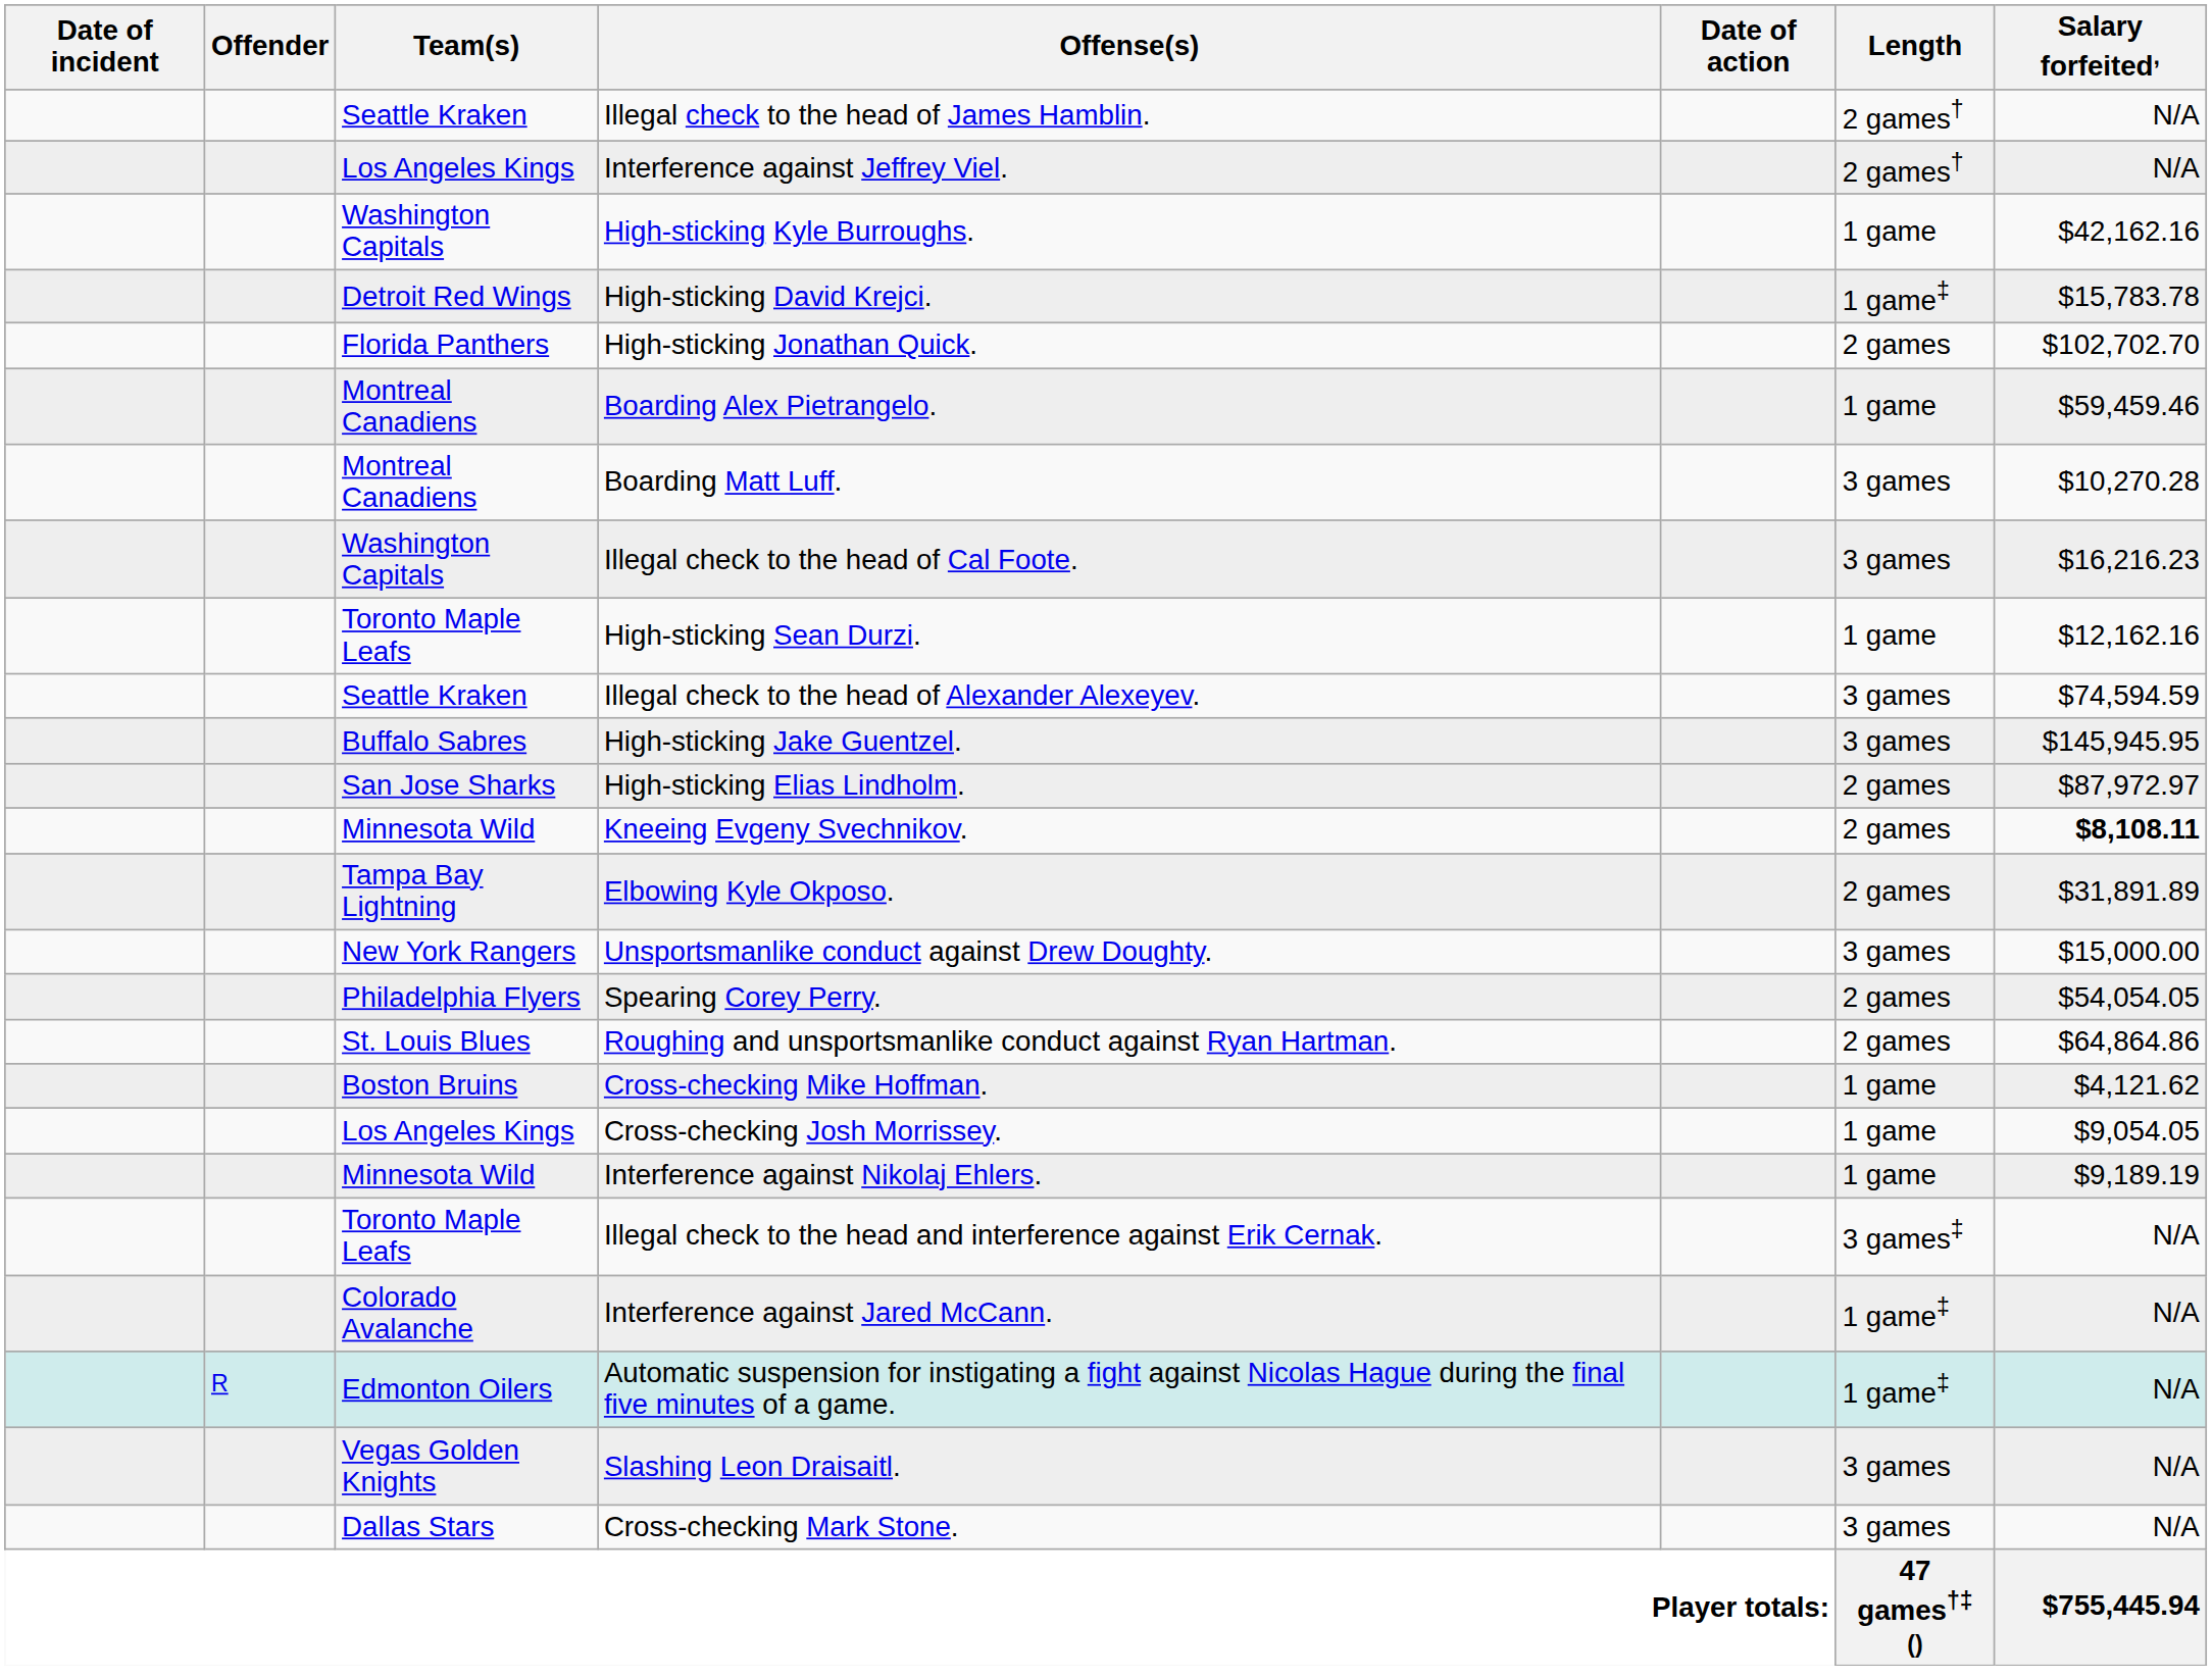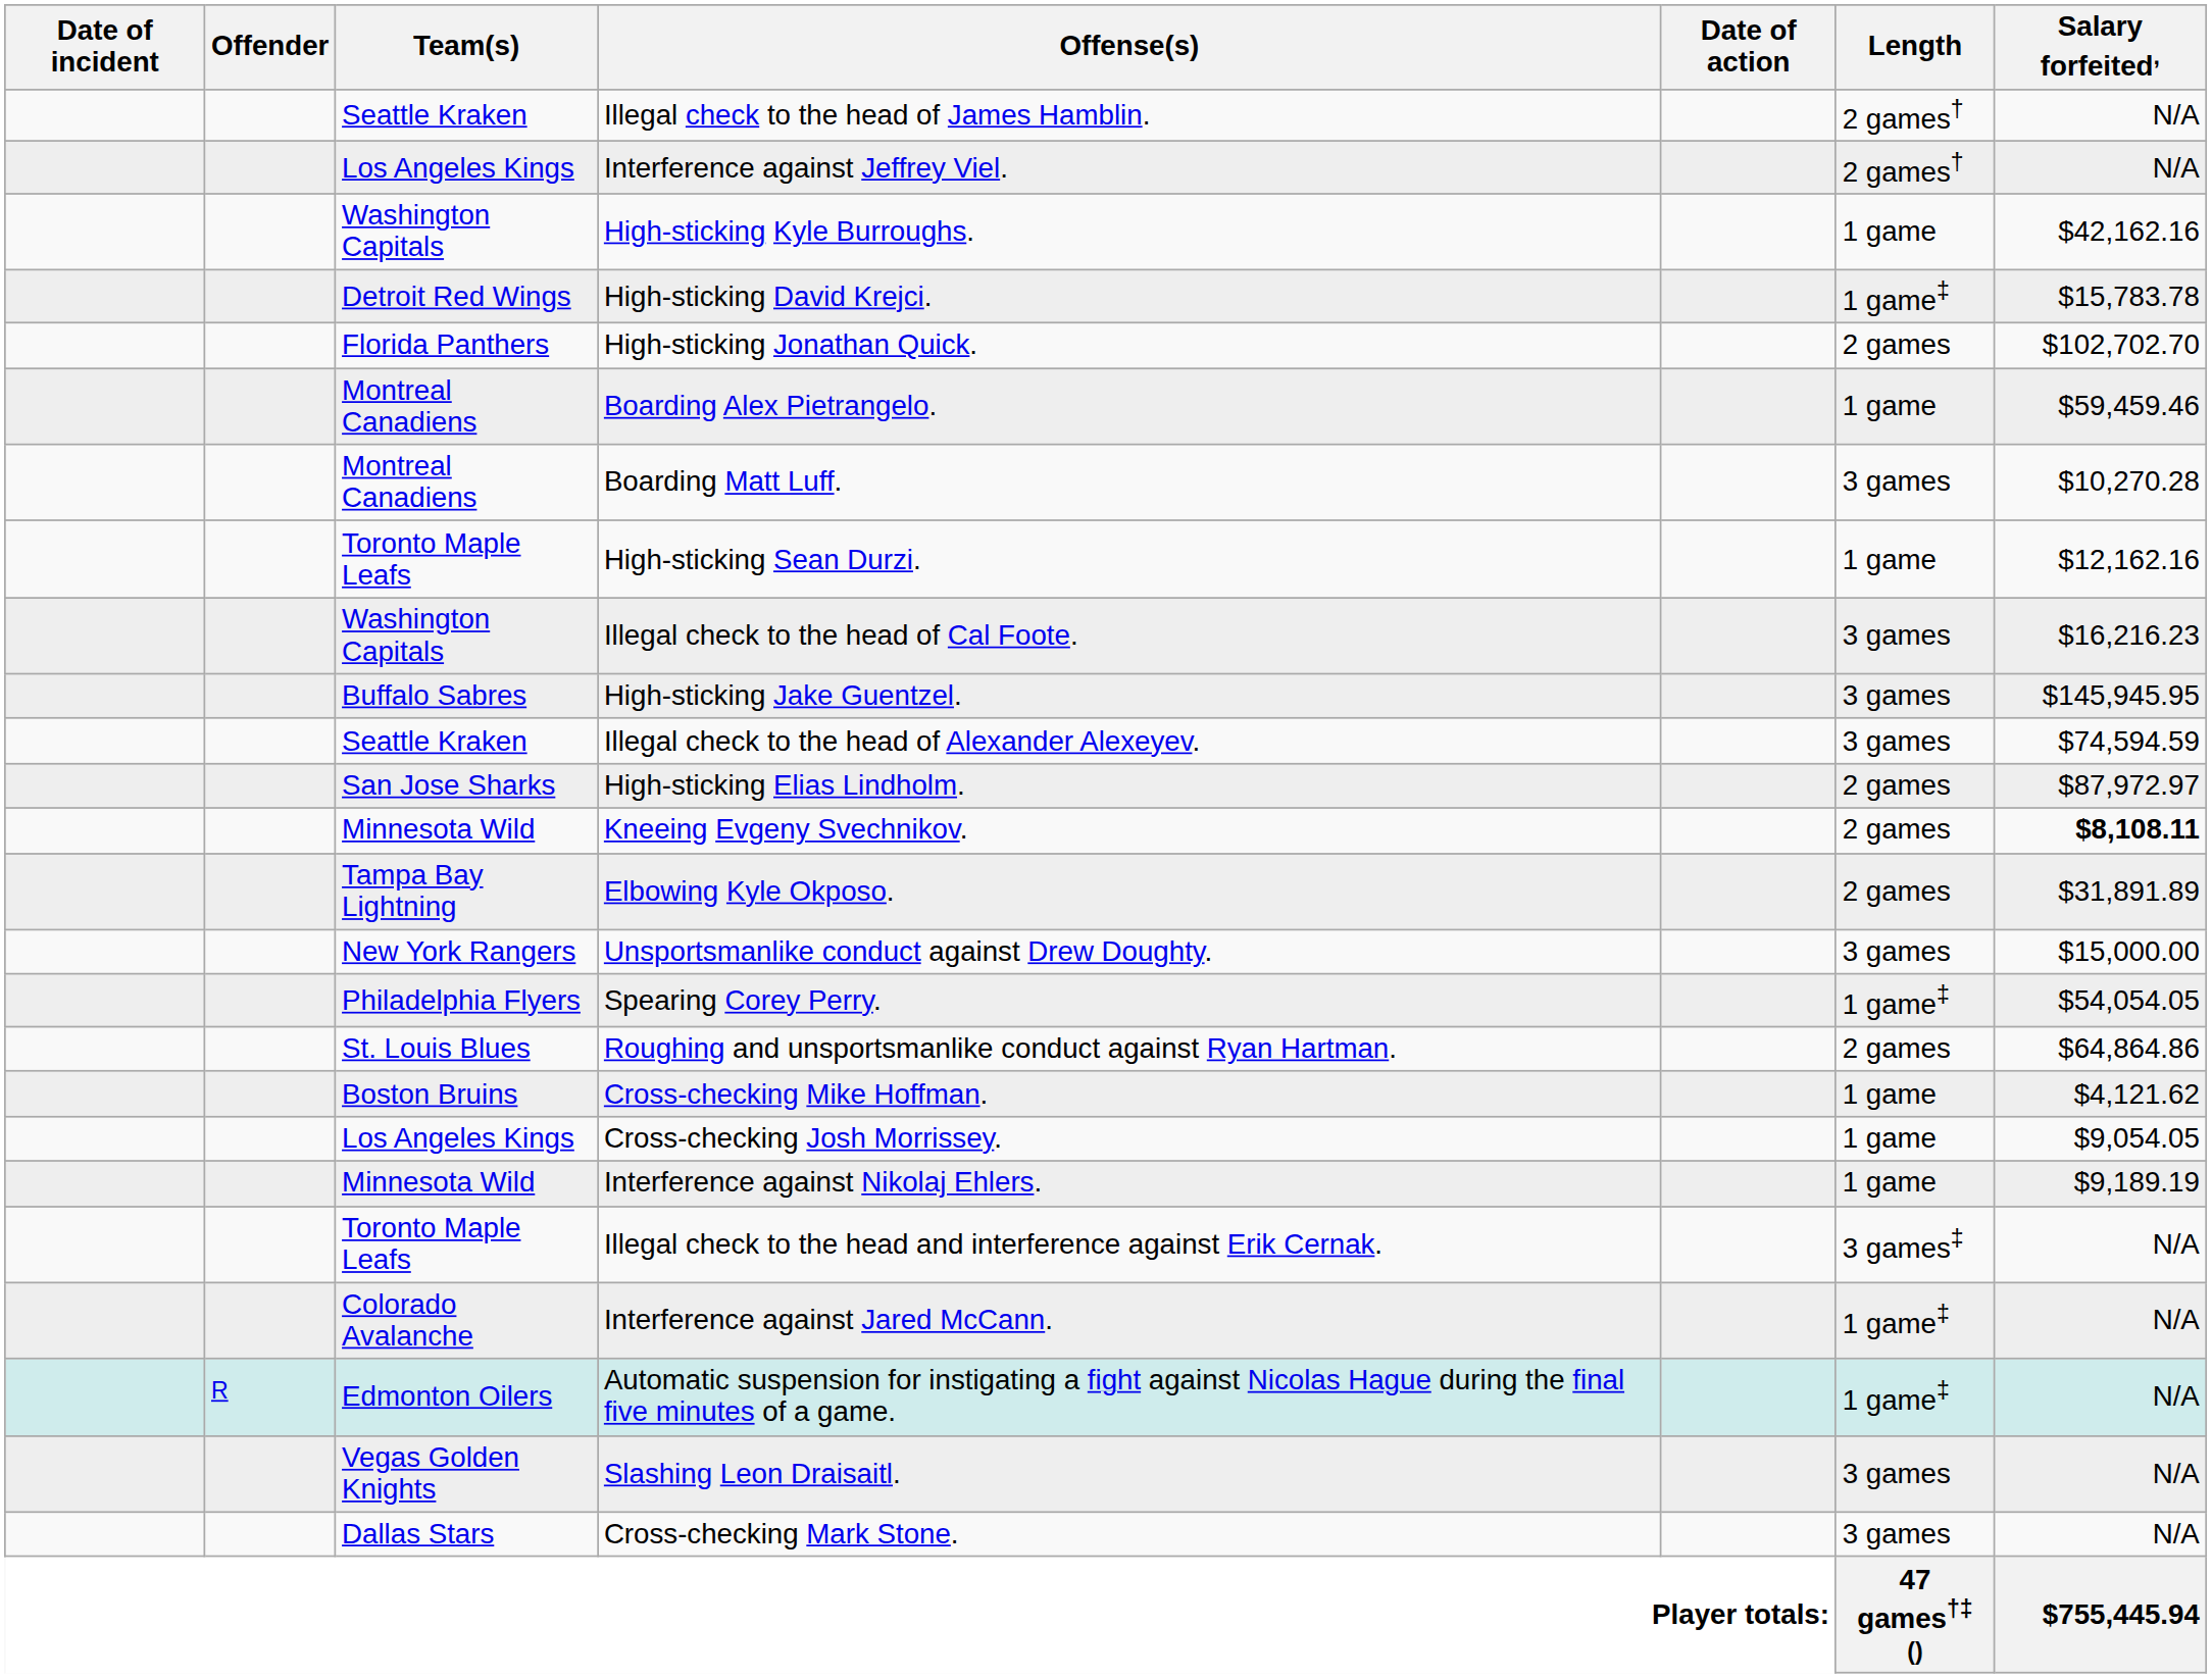rows swapped: Illegal check to the head of Cal Foote. <-> High-sticking Sean Durzi.
rows swapped: High-sticking Jake Guentzel. <-> Illegal check to the head of Alexander Alexeyev.
Spearing Corey Perry. | Length: 2 games -> 1 game‡
